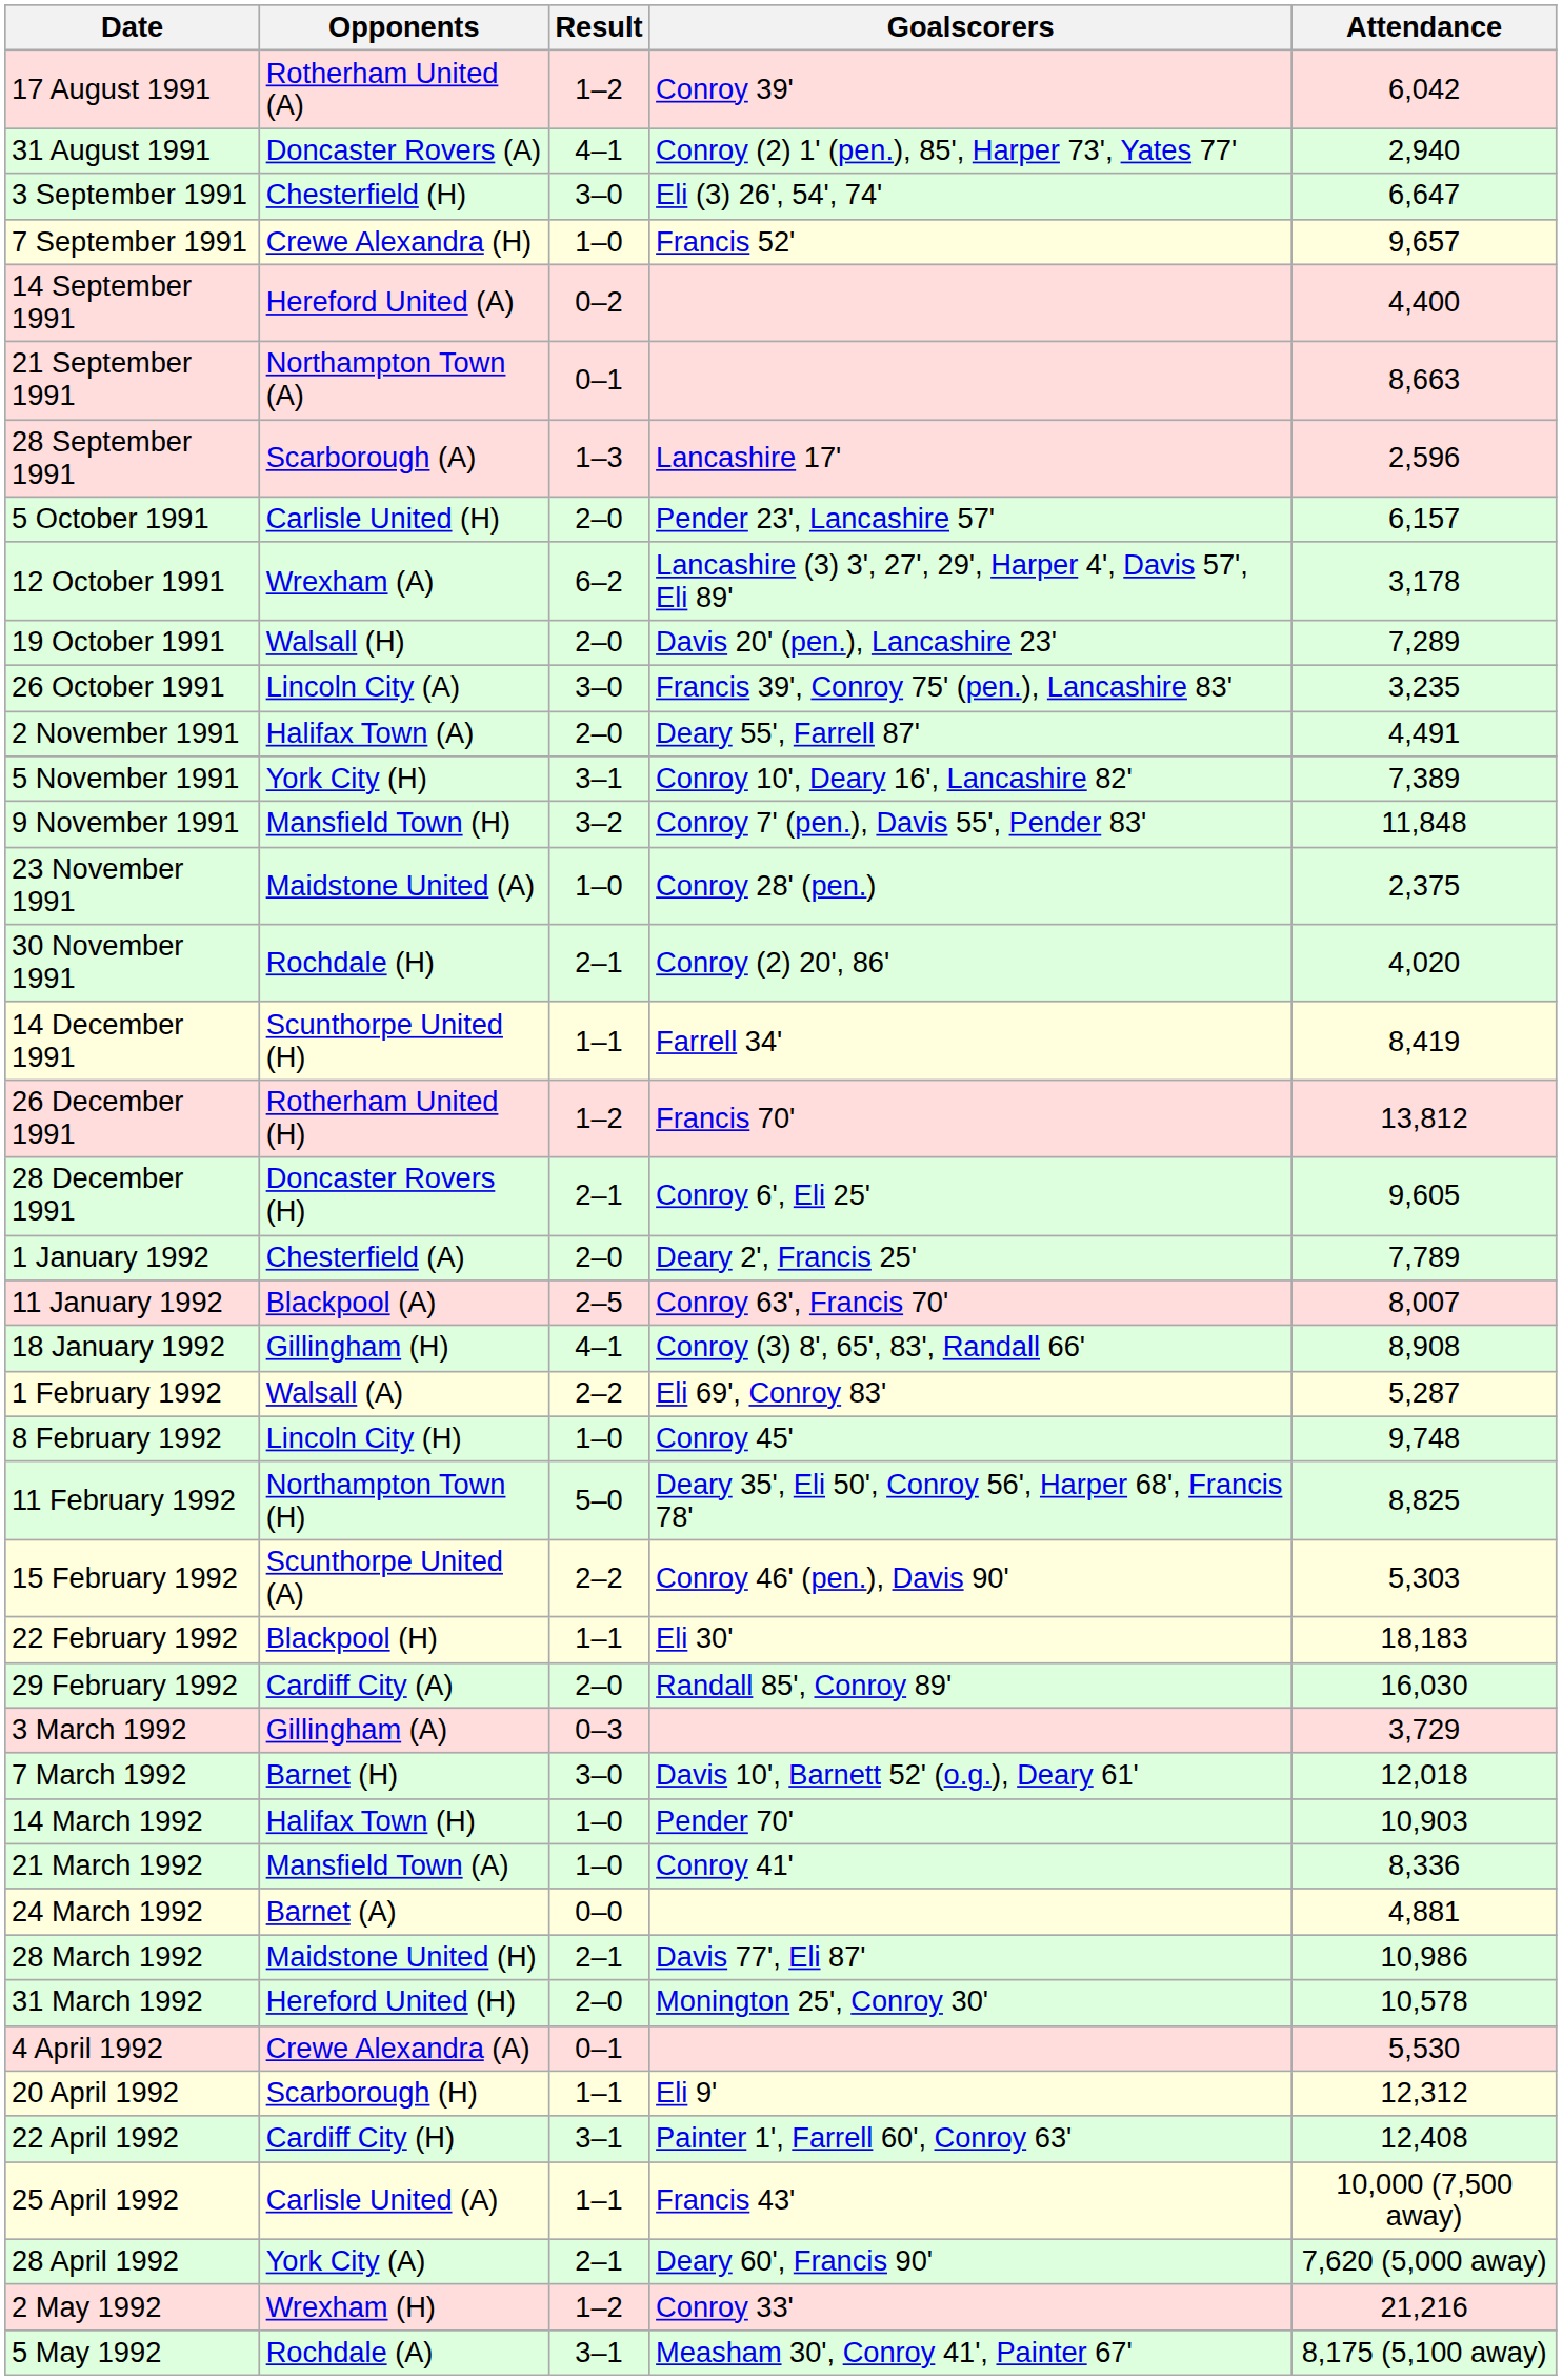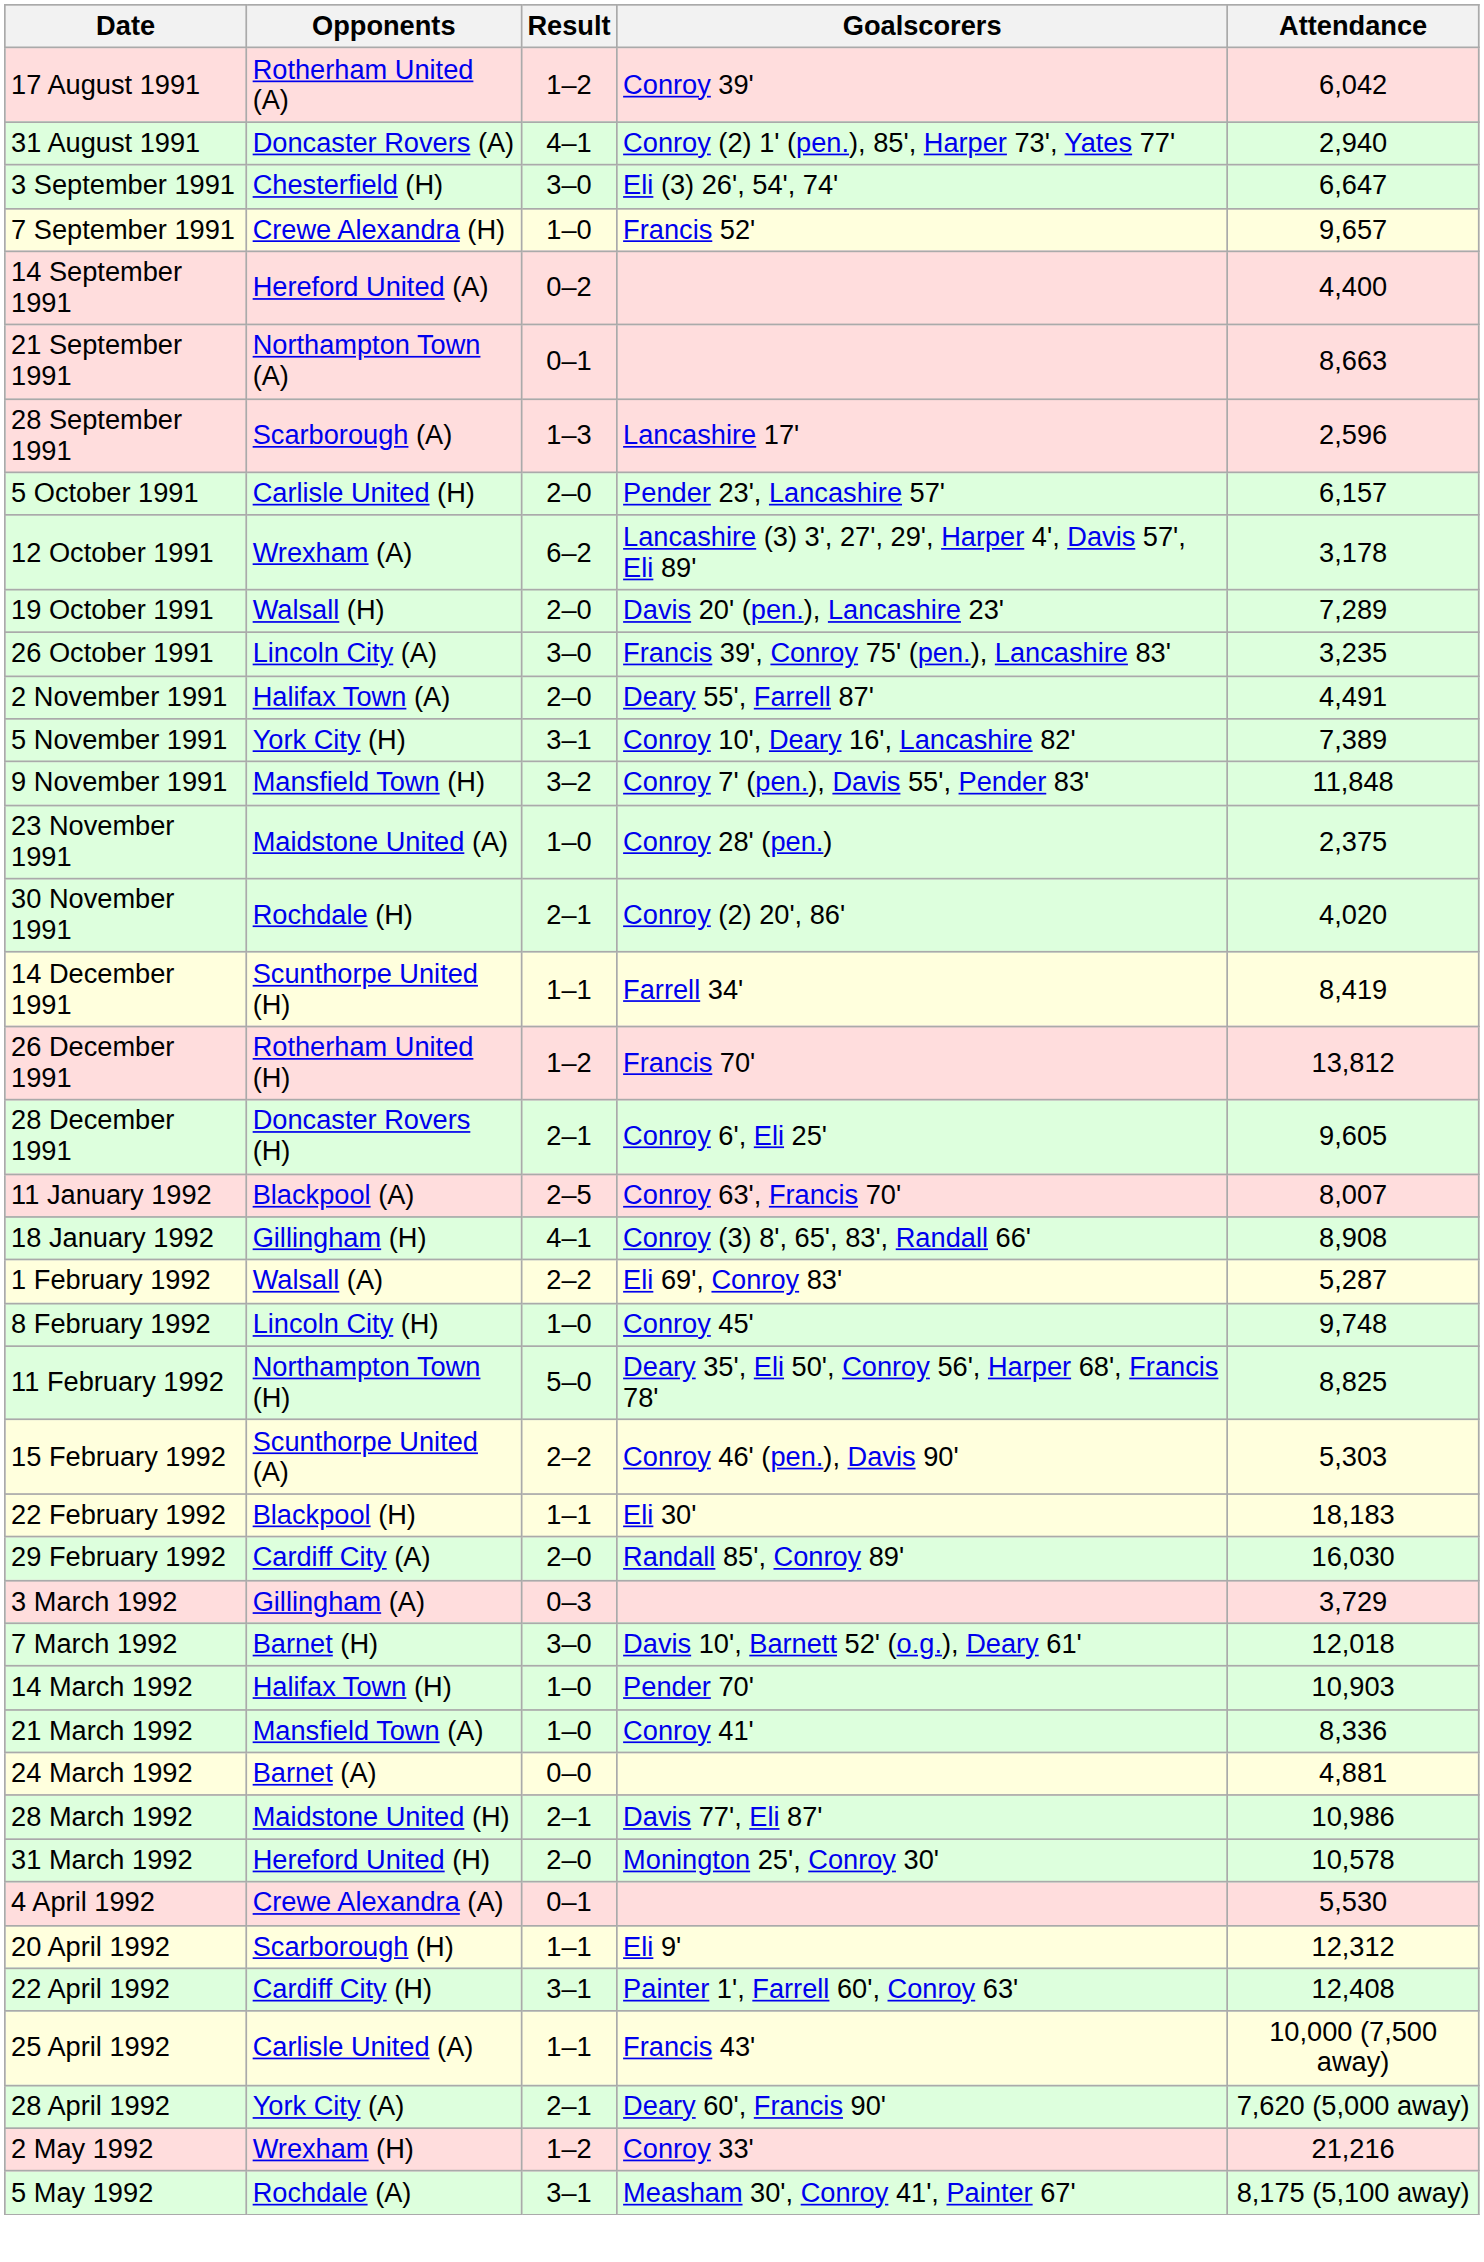- row: 1 January 1992 | Chesterfield (A) | 2–0 | Deary 2', Francis 25' | 7,789
